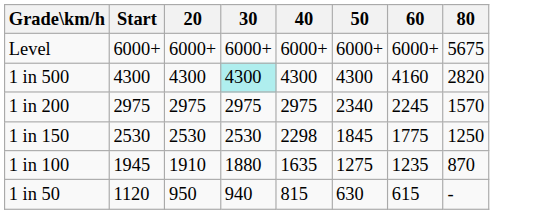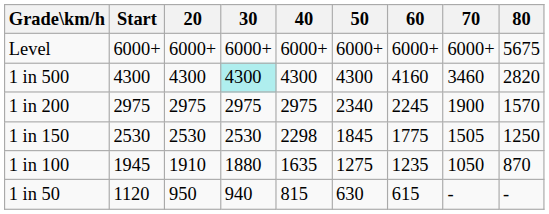+ column: 70 | 6000+ | 3460 | 1900 | 1505 | 1050 | -
